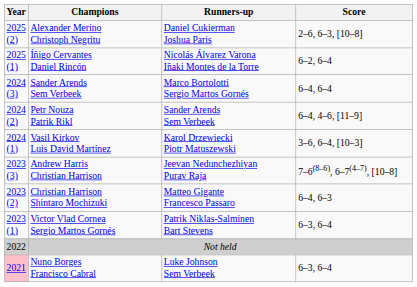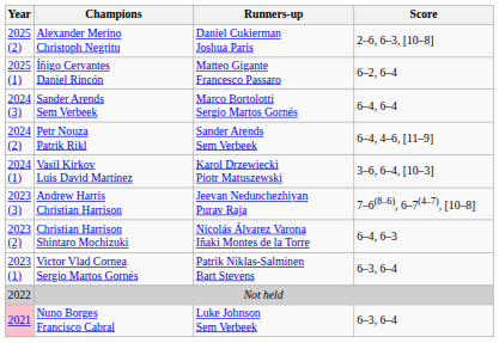Íñigo Cervantes Daniel Rincón | Runners-up: Nicolás Álvarez Varona Iñaki Montes de la Torre -> Matteo Gigante Francesco Passaro
Christian Harrison Shintaro Mochizuki | Runners-up: Matteo Gigante Francesco Passaro -> Nicolás Álvarez Varona Iñaki Montes de la Torre
